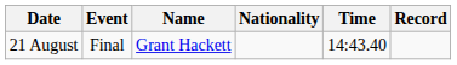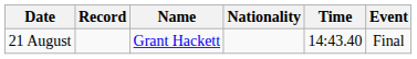columns swapped: Event <-> Record
